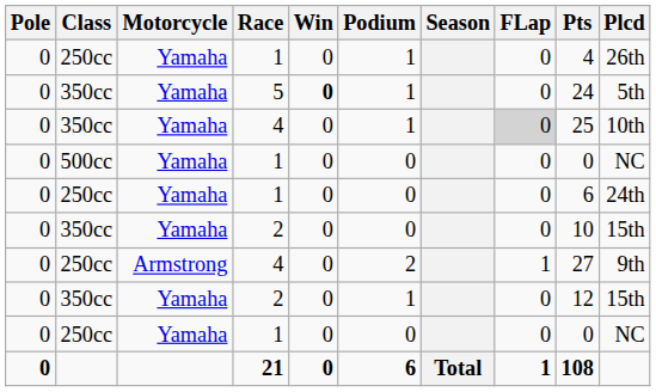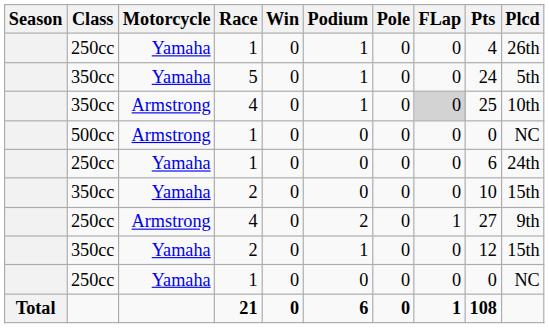columns swapped: Season <-> Pole
5 | Win: bold -> normal
350cc / 4 | Motorcycle: Yamaha -> Armstrong
500cc / 1 | Motorcycle: Yamaha -> Armstrong
